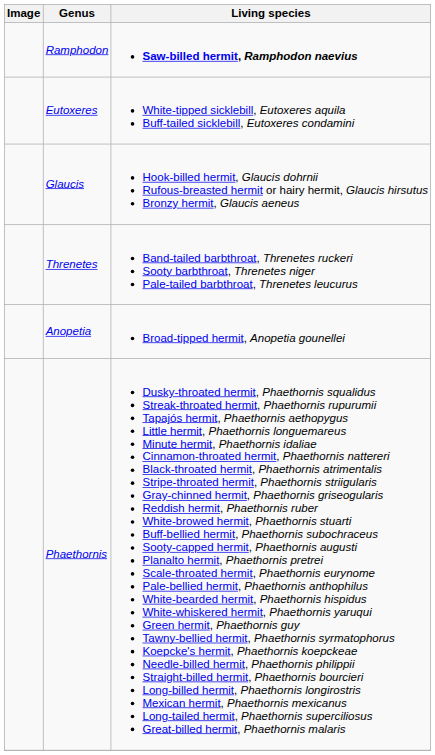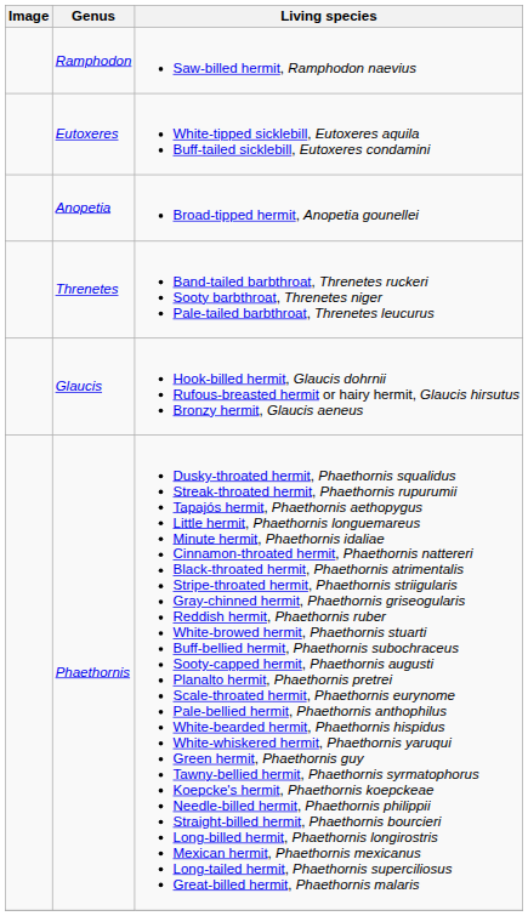Ramphodon | Living species: bold -> normal
rows swapped: Glaucis <-> Anopetia
